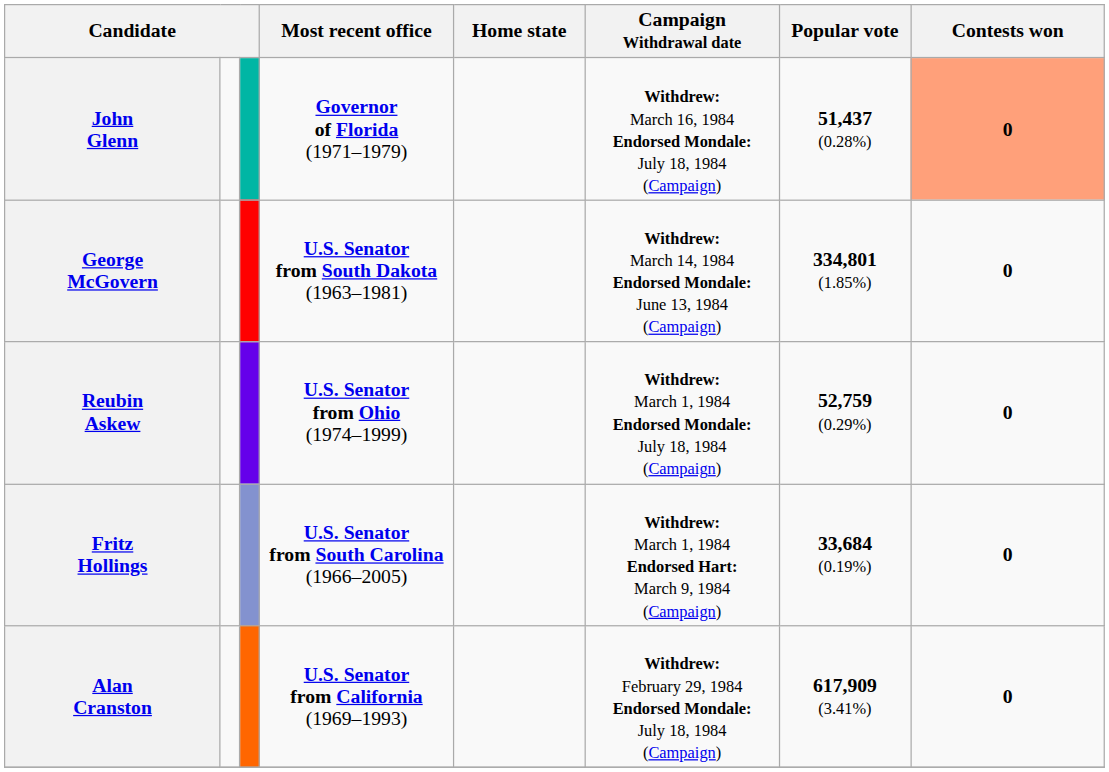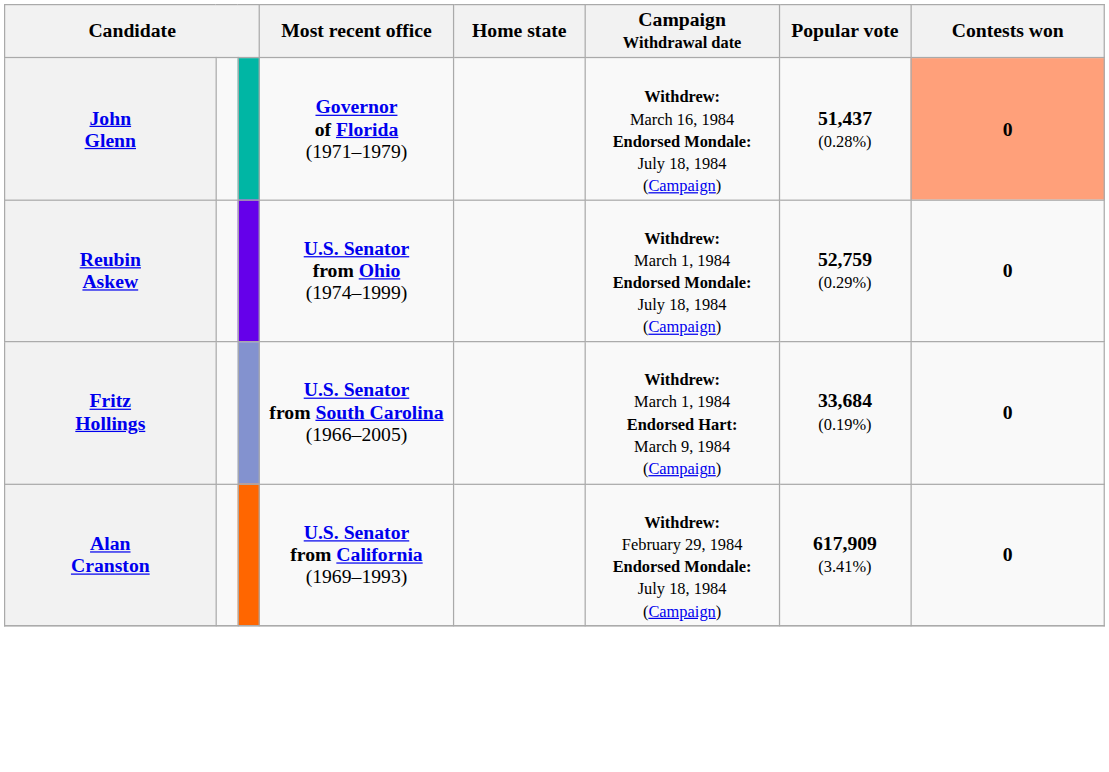- row: George McGovern | U.S. Senator from South Dakota (1963–1981) | Withdrew: March 14, 1984 Endorsed Mondale: June 13, 1984 (Campaign) | 334,801 (1.85%) | 0
